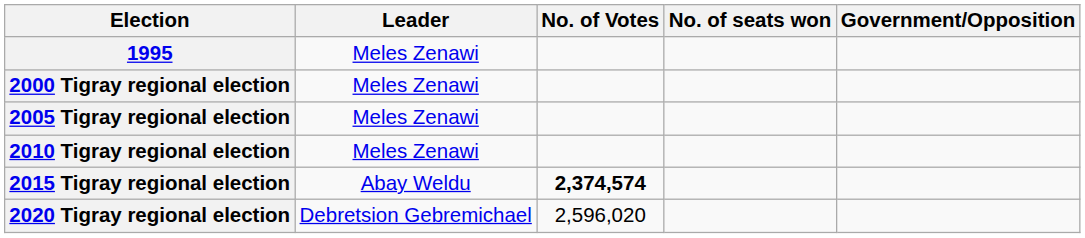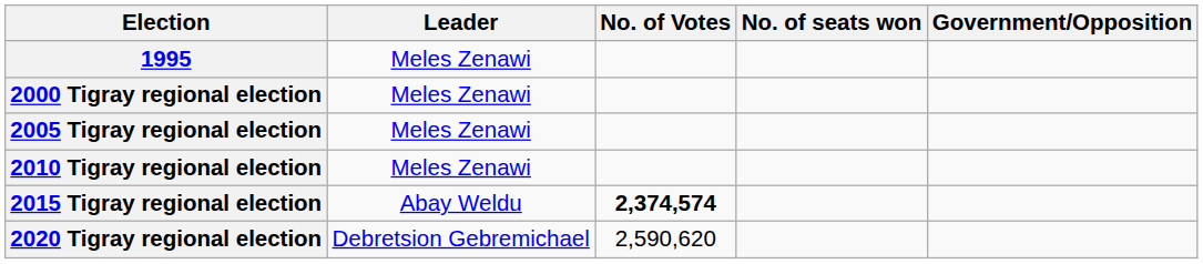2020 Tigray regional election | No. of Votes: 2,596,020 -> 2,590,620
